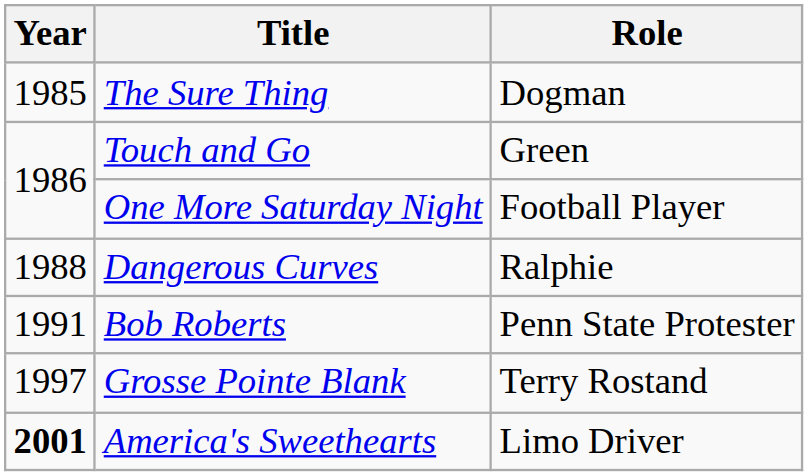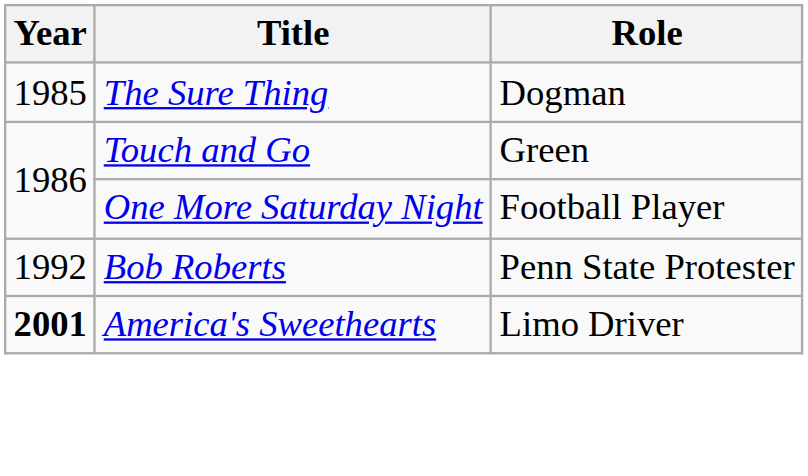- row: 1988 | Dangerous Curves | Ralphie
Bob Roberts | Year: 1991 -> 1992
- row: 1997 | Grosse Pointe Blank | Terry Rostand
